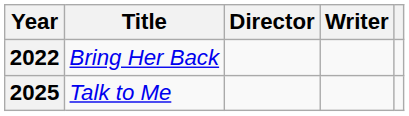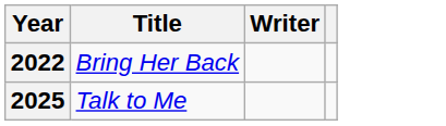- column: Director
